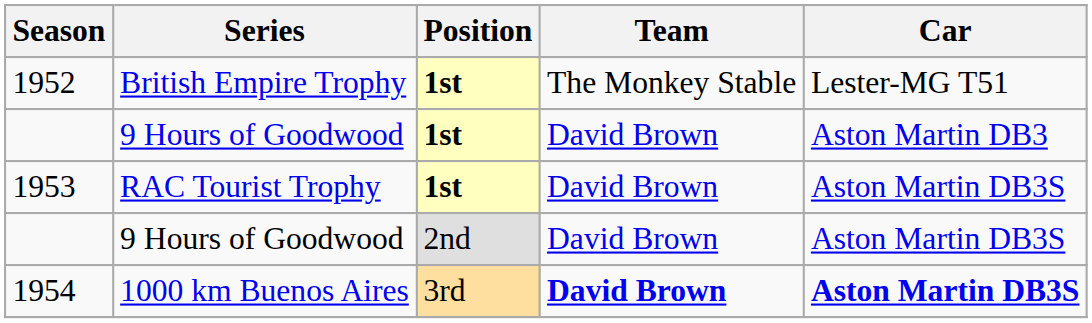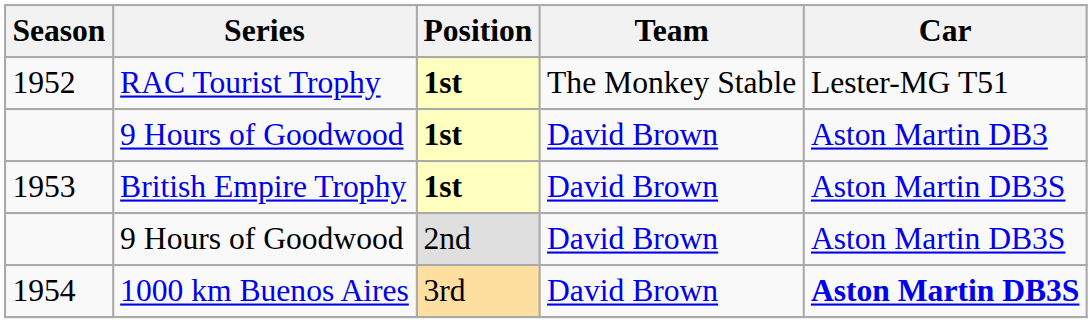1952 | Series: British Empire Trophy -> RAC Tourist Trophy
1953 | Series: RAC Tourist Trophy -> British Empire Trophy
1954 | Team: bold -> normal
